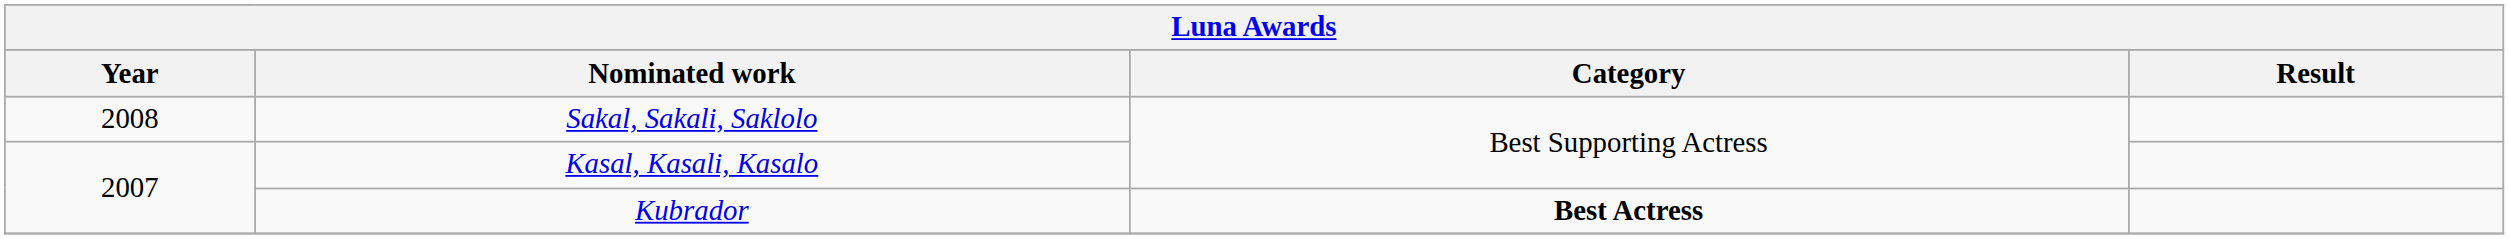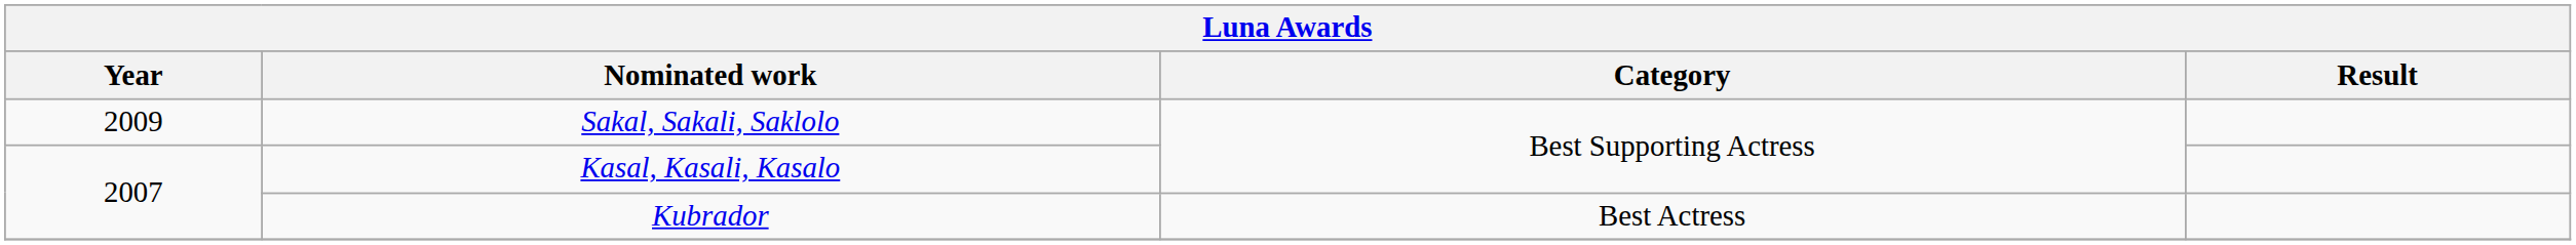Sakal, Sakali, Saklolo | Year: 2008 -> 2009
Kubrador | Category: bold -> normal
